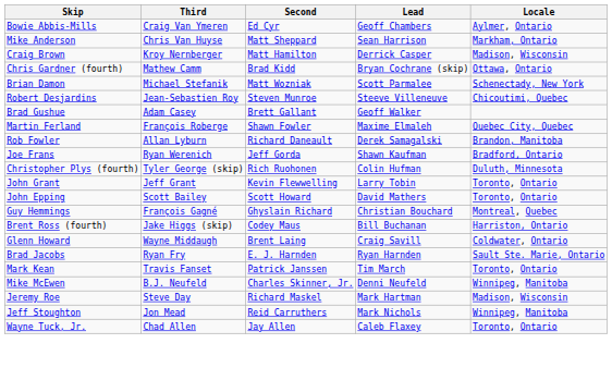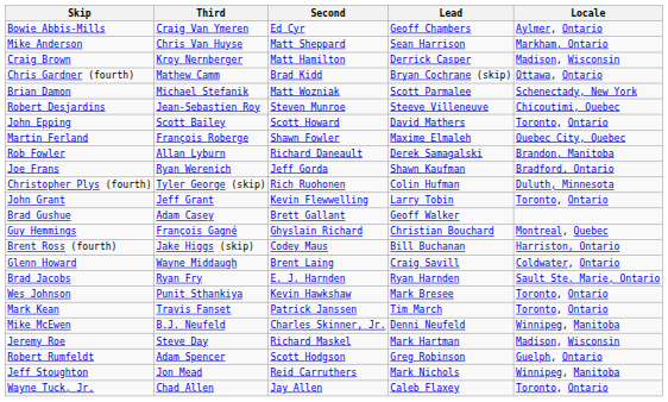rows swapped: John Epping <-> Brad Gushue
+ row: Wes Johnson | Punit Sthankiya | Kevin Hawkshaw | Mark Bresee | Toronto, Ontario
+ row: Robert Rumfeldt | Adam Spencer | Scott Hodgson | Greg Robinson | Guelph, Ontario
